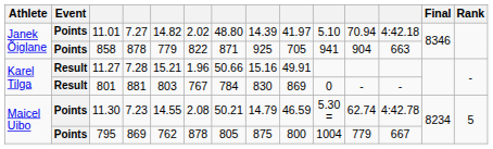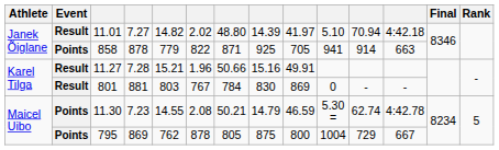11.01 | Event: Points -> Result
858 | column 11: 904 -> 914
795 | column 11: 779 -> 729
